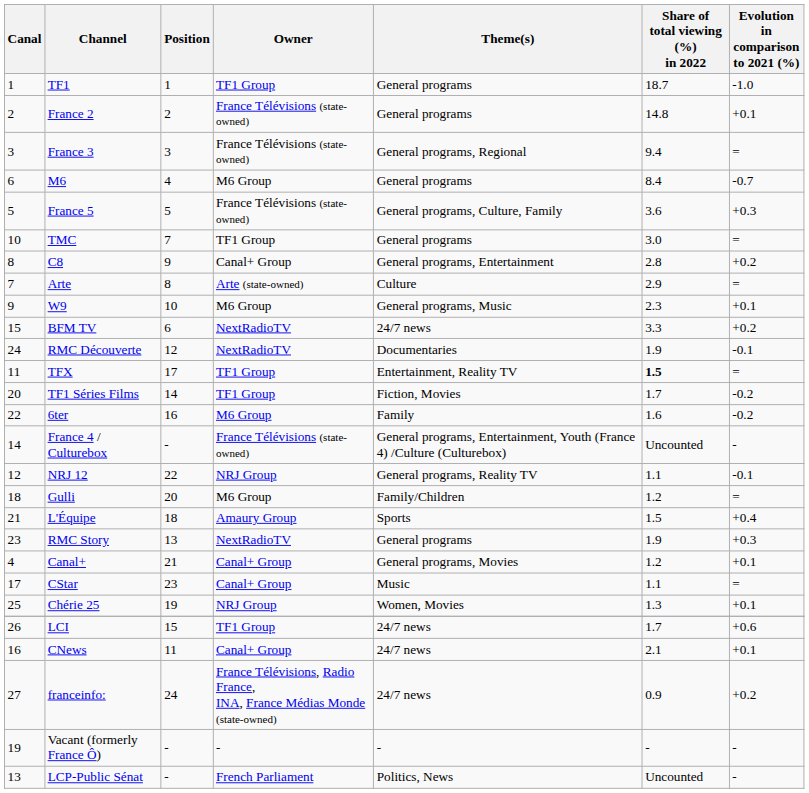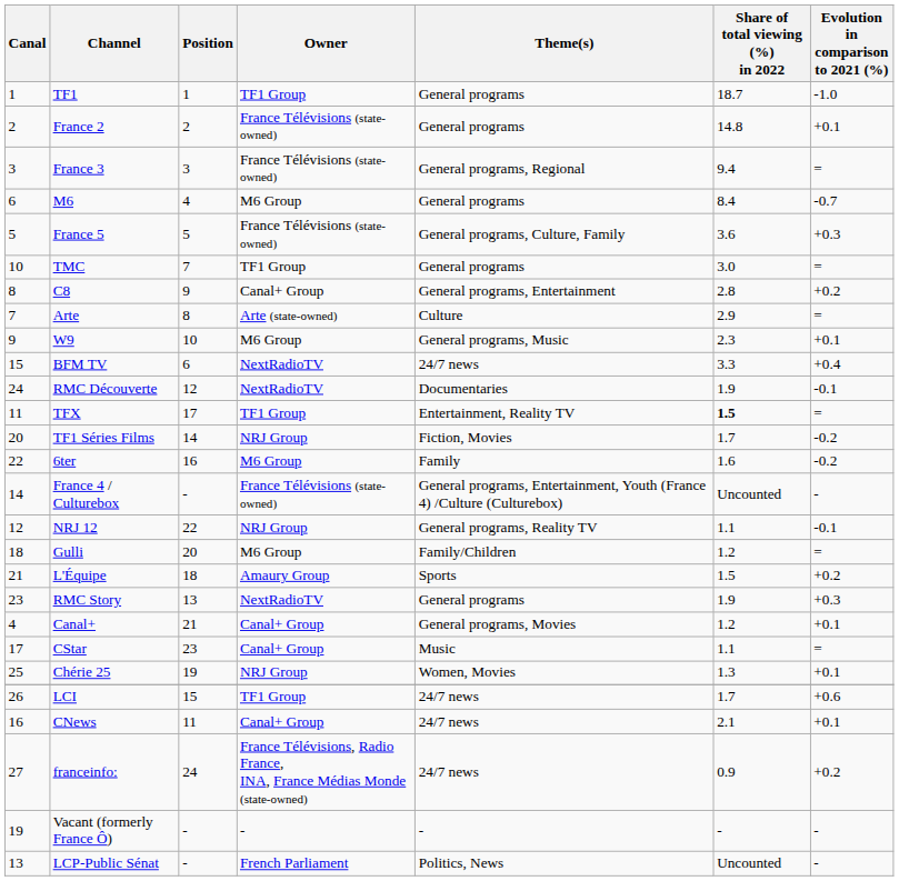BFM TV | Evolution in comparison to 2021 (%): +0.2 -> +0.4
TF1 Séries Films | Owner: TF1 Group -> NRJ Group
L'Équipe | Evolution in comparison to 2021 (%): +0.4 -> +0.2
